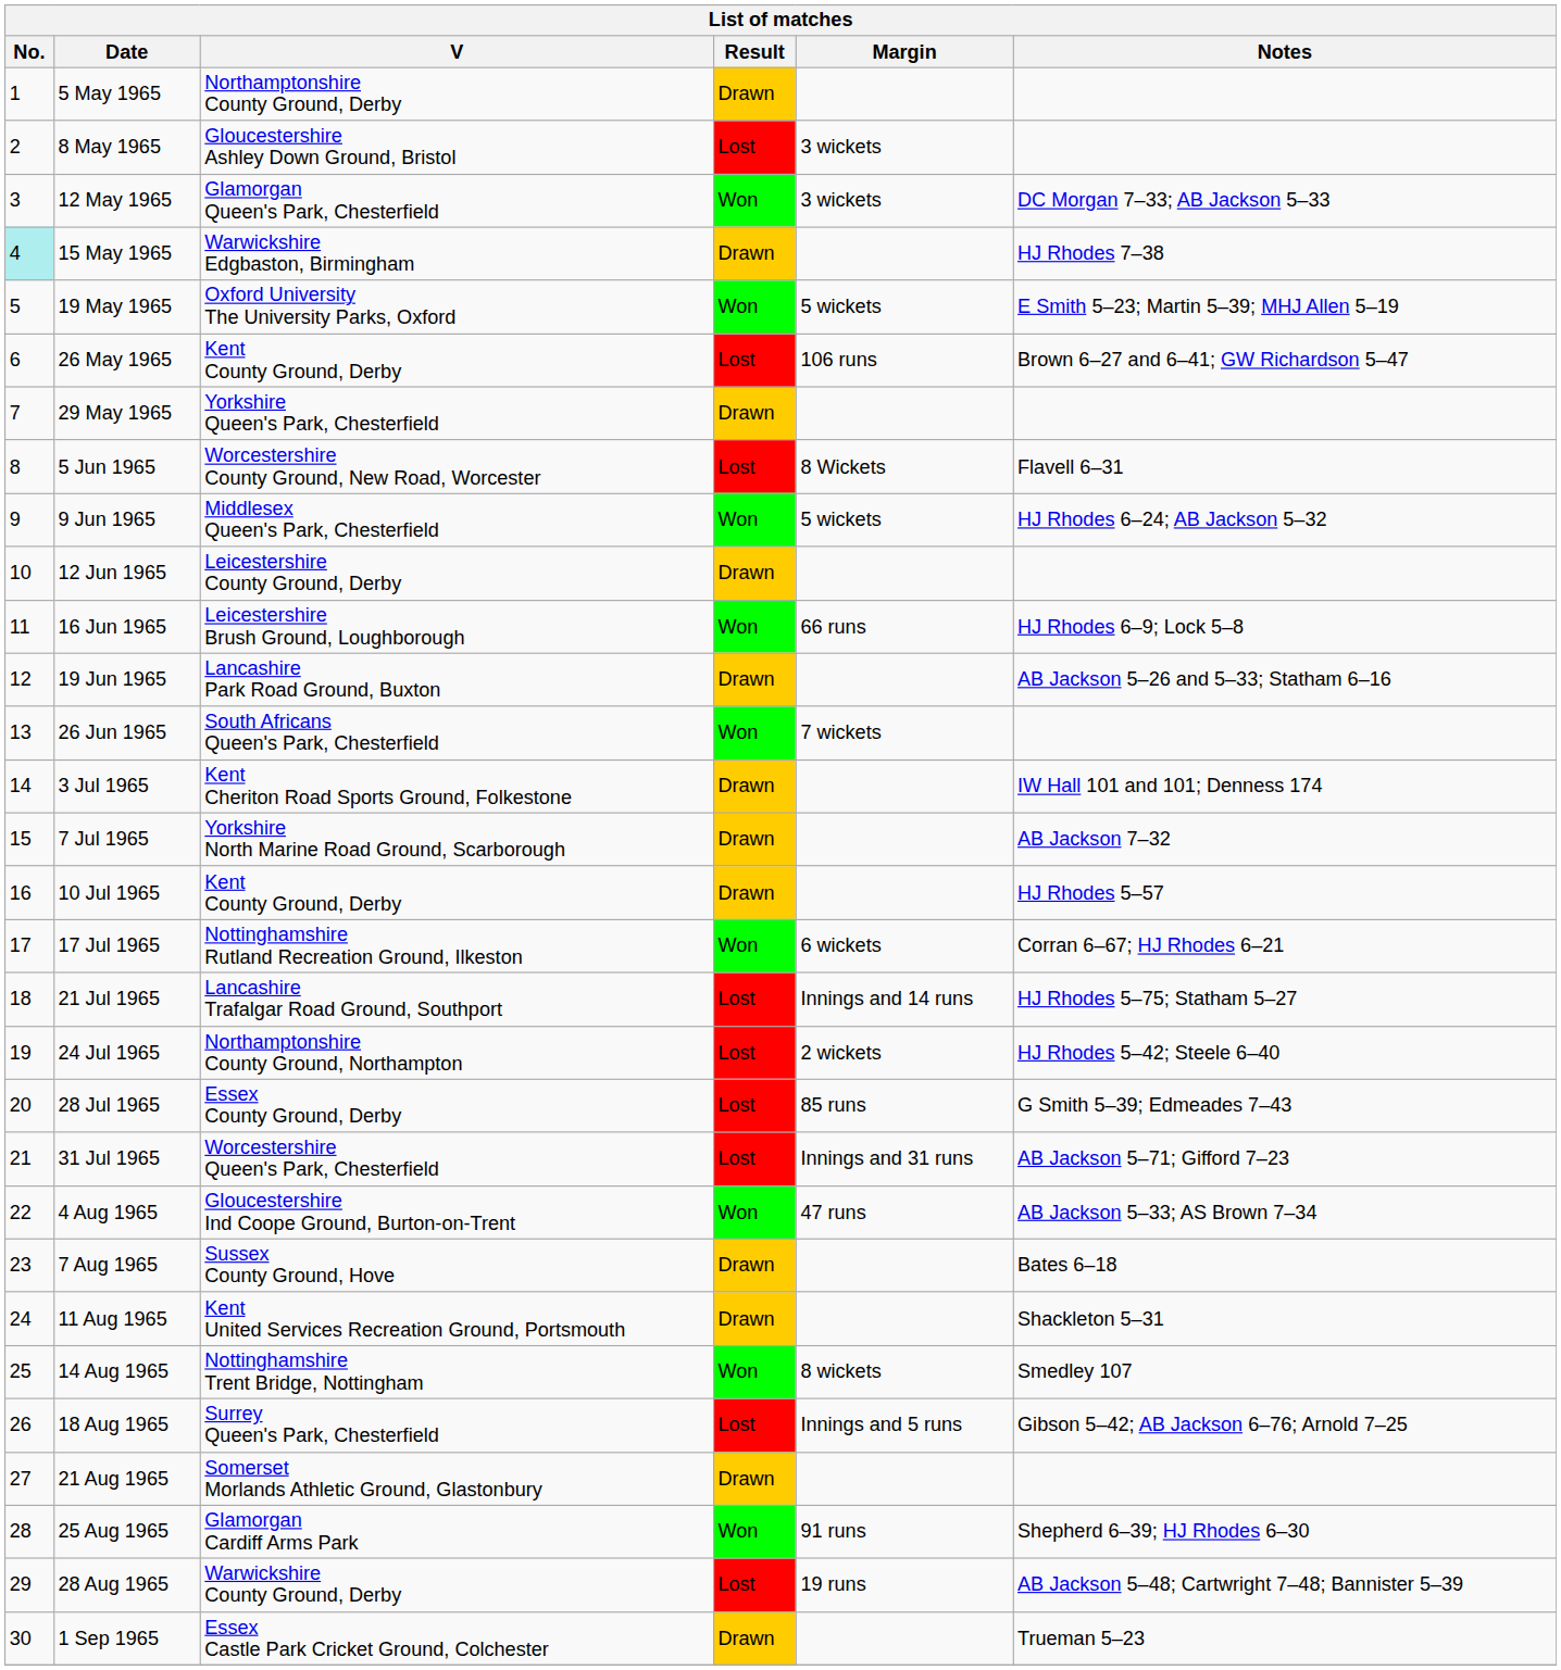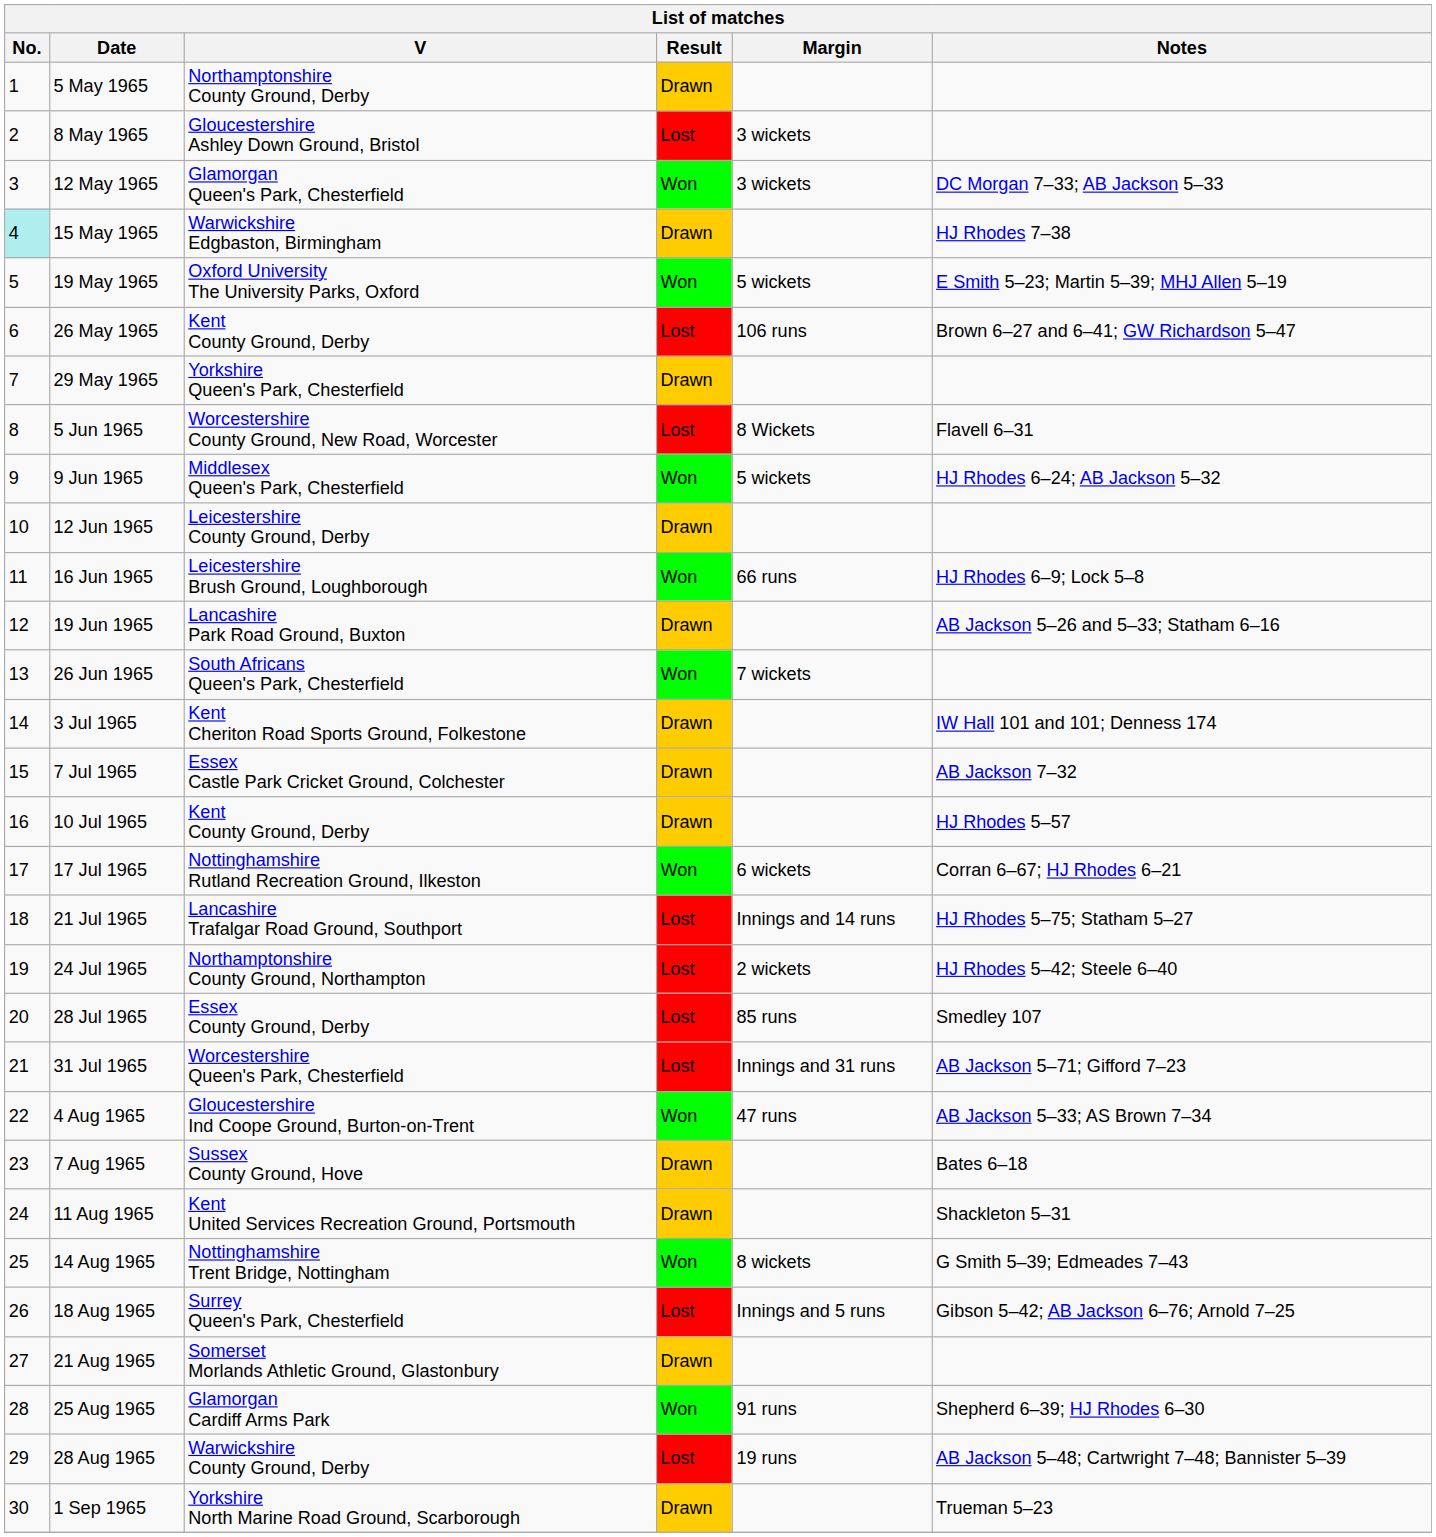7 Jul 1965 | V: Yorkshire North Marine Road Ground, Scarborough -> Essex Castle Park Cricket Ground, Colchester
28 Jul 1965 | Notes: G Smith 5–39; Edmeades 7–43 -> Smedley 107
14 Aug 1965 | Notes: Smedley 107 -> G Smith 5–39; Edmeades 7–43
1 Sep 1965 | V: Essex Castle Park Cricket Ground, Colchester -> Yorkshire North Marine Road Ground, Scarborough
